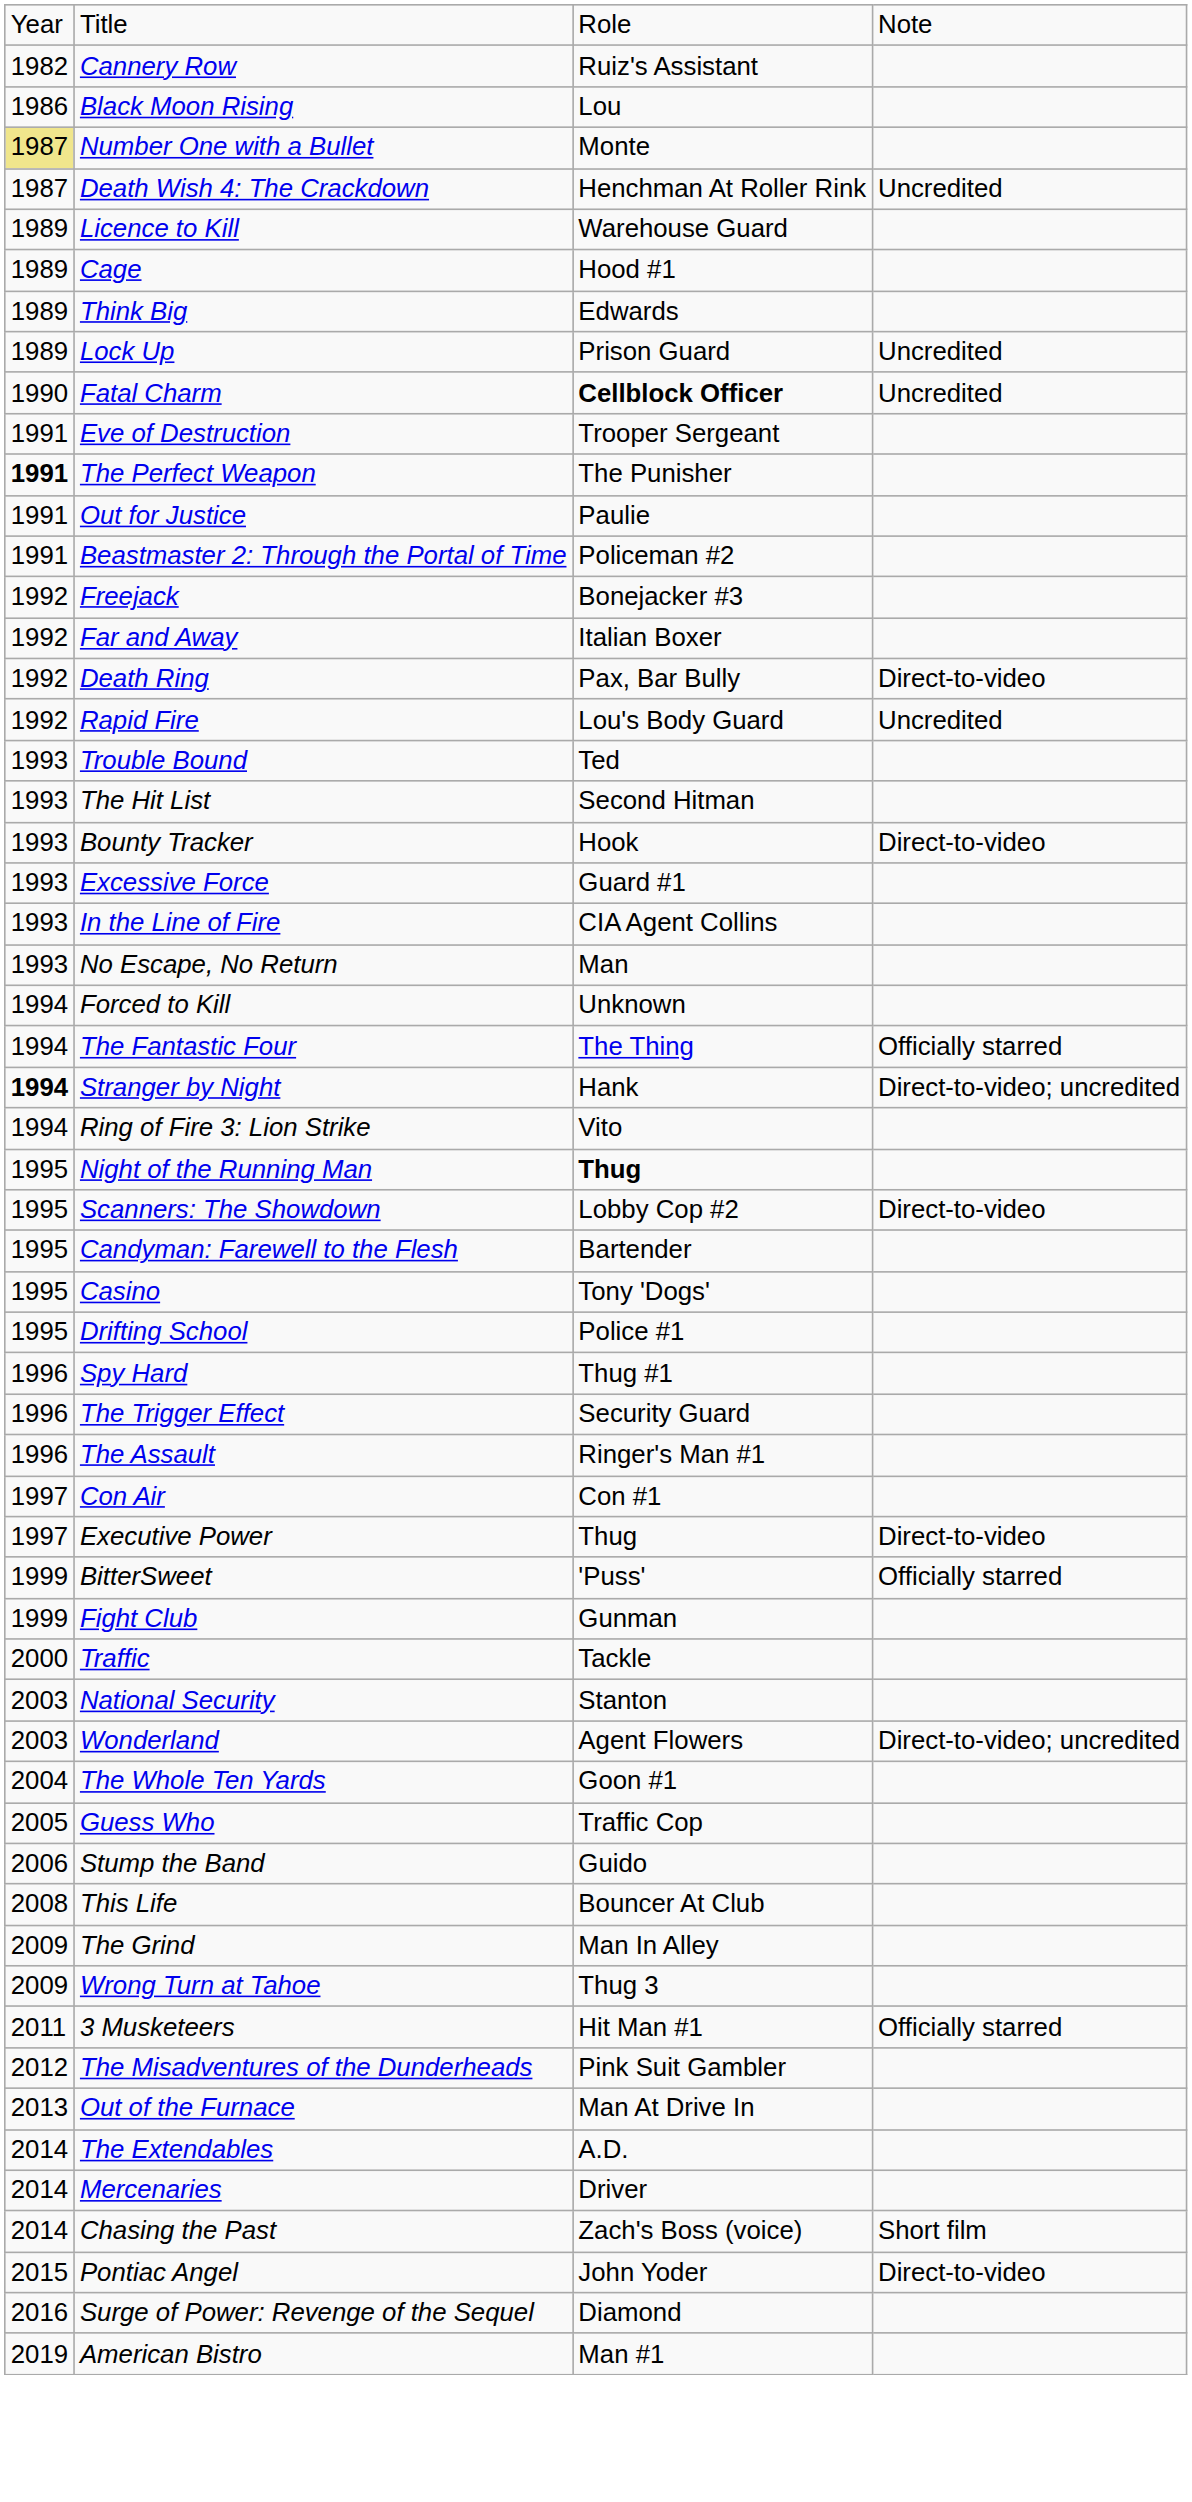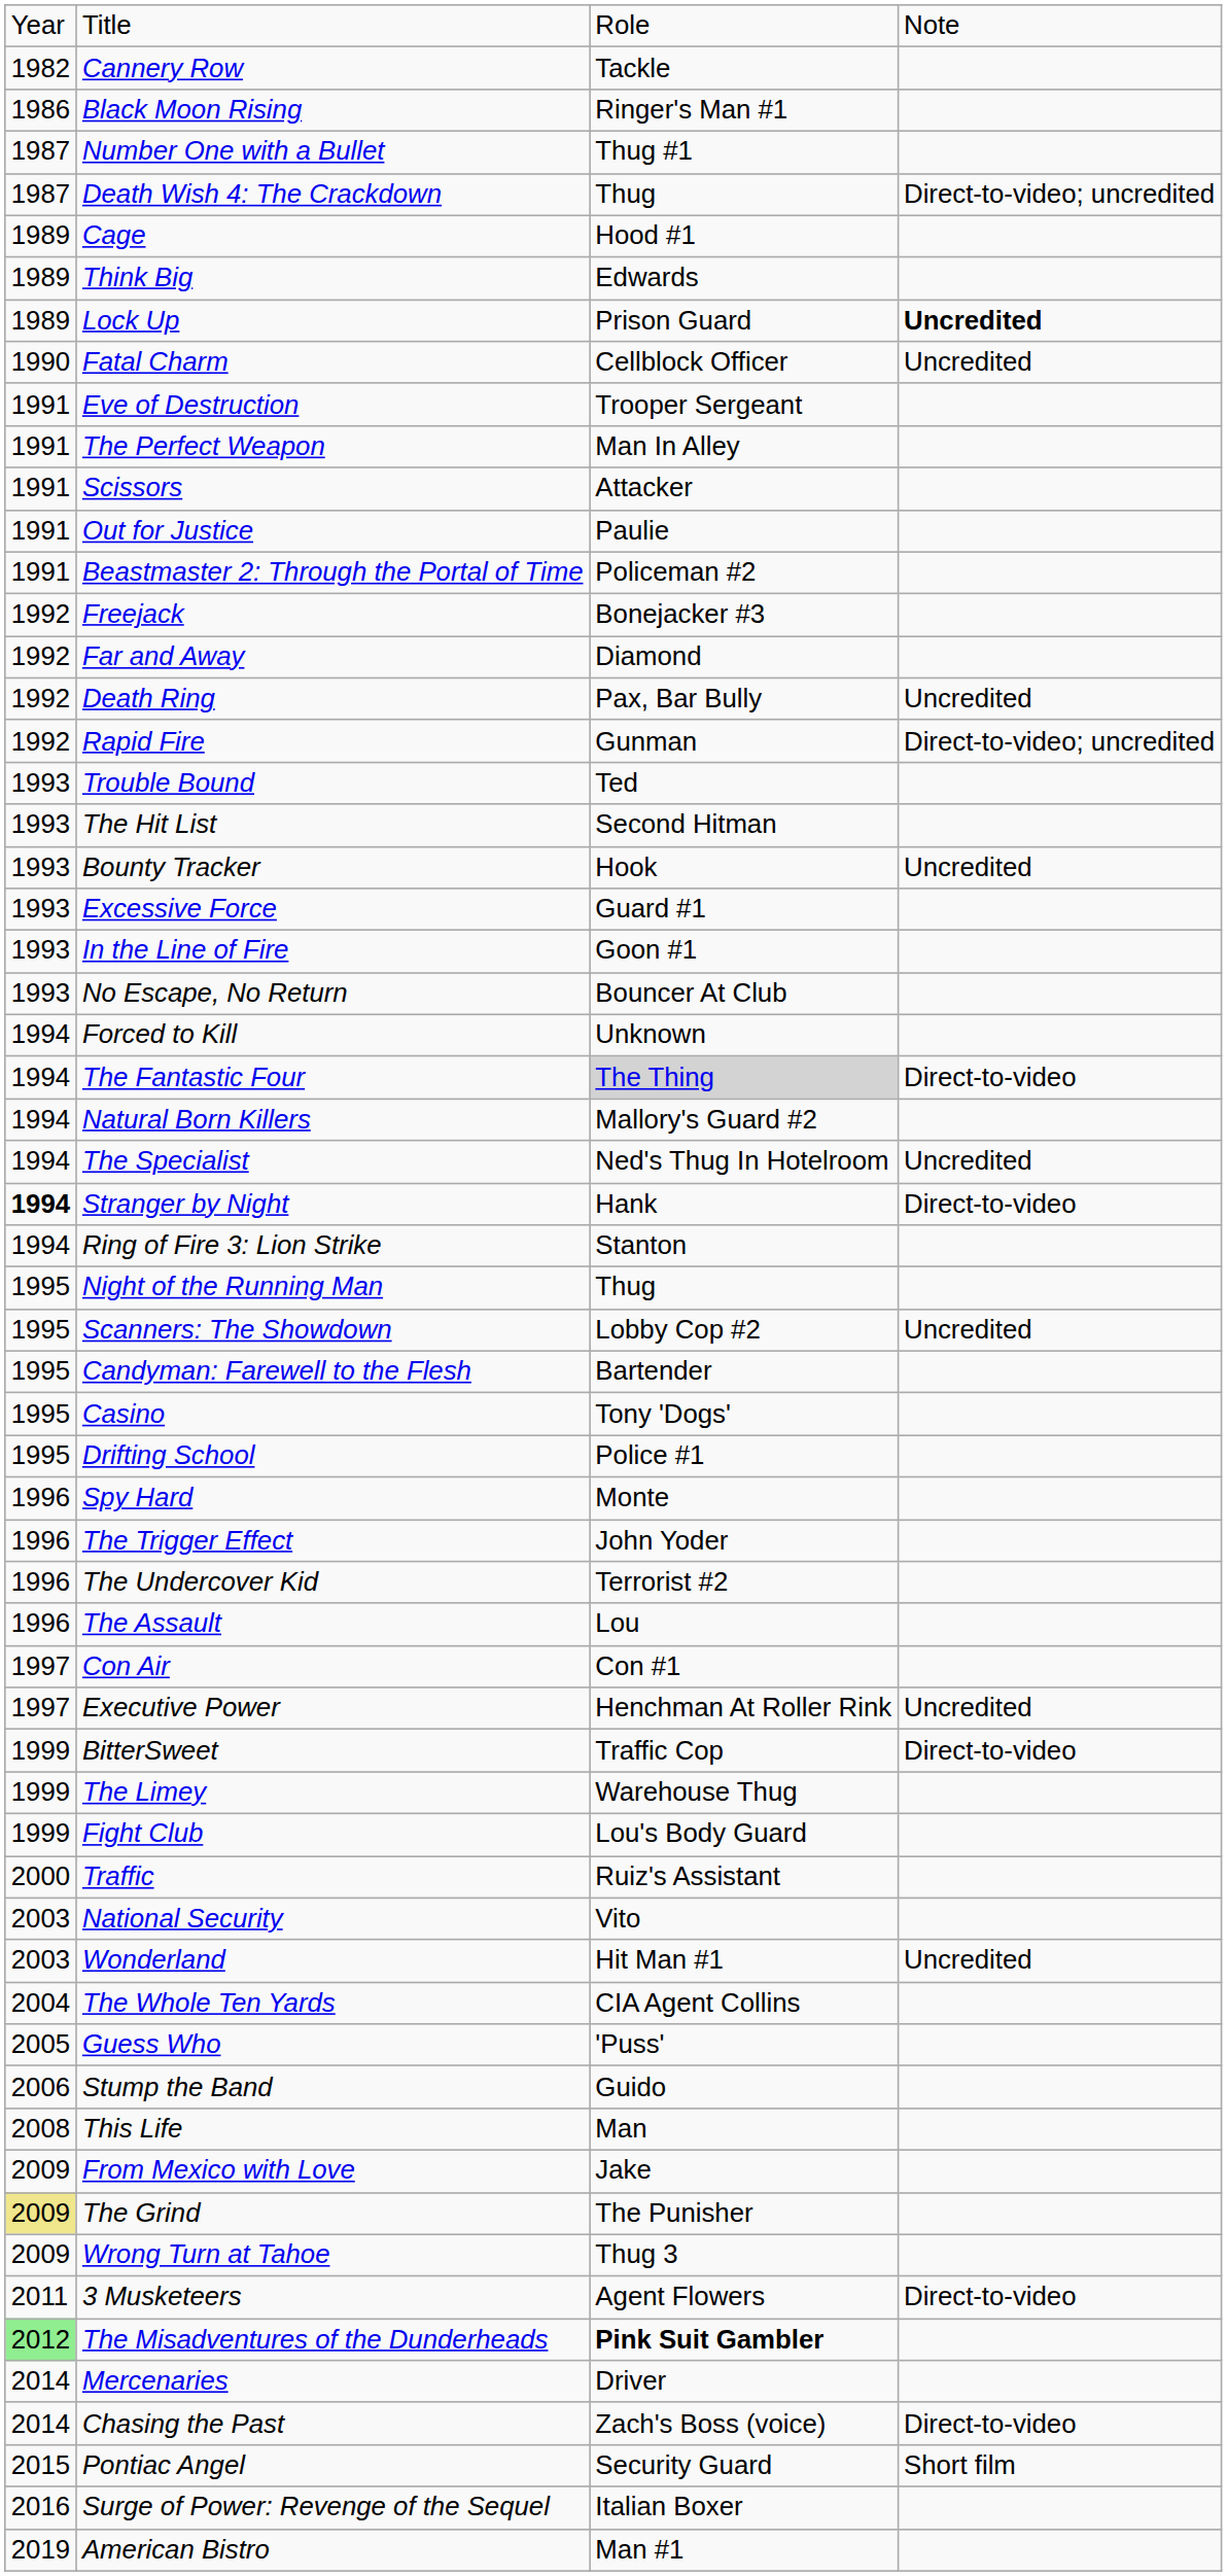Cannery Row | column 3: Ruiz's Assistant -> Tackle
Black Moon Rising | column 3: Lou -> Ringer's Man #1
Number One with a Bullet | column 1: khaki background -> no background
Number One with a Bullet | column 3: Monte -> Thug #1
Death Wish 4: The Crackdown | column 3: Henchman At Roller Rink -> Thug
Death Wish 4: The Crackdown | column 4: Uncredited -> Direct-to-video; uncredited
- row: 1989 | Licence to Kill | Warehouse Guard
Lock Up | column 4: normal -> bold
Fatal Charm | column 3: bold -> normal
The Perfect Weapon | column 1: bold -> normal
The Perfect Weapon | column 3: The Punisher -> Man In Alley
+ row: 1991 | Scissors | Attacker
Far and Away | column 3: Italian Boxer -> Diamond
Death Ring | column 4: Direct-to-video -> Uncredited
Rapid Fire | column 3: Lou's Body Guard -> Gunman
Rapid Fire | column 4: Uncredited -> Direct-to-video; uncredited
Bounty Tracker | column 4: Direct-to-video -> Uncredited
In the Line of Fire | column 3: CIA Agent Collins -> Goon #1
No Escape, No Return | column 3: Man -> Bouncer At Club
The Fantastic Four | column 3: no background -> lightgrey background
The Fantastic Four | column 4: Officially starred -> Direct-to-video
+ row: 1994 | Natural Born Killers | Mallory's Guard #2
+ row: 1994 | The Specialist | Ned's Thug In Hotelroom | Uncredited
Stranger by Night | column 4: Direct-to-video; uncredited -> Direct-to-video
Ring of Fire 3: Lion Strike | column 3: Vito -> Stanton
Night of the Running Man | column 3: bold -> normal
Scanners: The Showdown | column 4: Direct-to-video -> Uncredited
Spy Hard | column 3: Thug #1 -> Monte
The Trigger Effect | column 3: Security Guard -> John Yoder
+ row: 1996 | The Undercover Kid | Terrorist #2
The Assault | column 3: Ringer's Man #1 -> Lou
Executive Power | column 3: Thug -> Henchman At Roller Rink
Executive Power | column 4: Direct-to-video -> Uncredited
BitterSweet | column 3: 'Puss' -> Traffic Cop
BitterSweet | column 4: Officially starred -> Direct-to-video
+ row: 1999 | The Limey | Warehouse Thug
Fight Club | column 3: Gunman -> Lou's Body Guard
Traffic | column 3: Tackle -> Ruiz's Assistant
National Security | column 3: Stanton -> Vito
Wonderland | column 3: Agent Flowers -> Hit Man #1
Wonderland | column 4: Direct-to-video; uncredited -> Uncredited
The Whole Ten Yards | column 3: Goon #1 -> CIA Agent Collins
Guess Who | column 3: Traffic Cop -> 'Puss'
This Life | column 3: Bouncer At Club -> Man
+ row: 2009 | From Mexico with Love | Jake
The Grind | column 1: no background -> khaki background
The Grind | column 3: Man In Alley -> The Punisher
3 Musketeers | column 3: Hit Man #1 -> Agent Flowers
3 Musketeers | column 4: Officially starred -> Direct-to-video
The Misadventures of the Dunderheads | column 1: no background -> lightgreen background
The Misadventures of the Dunderheads | column 3: normal -> bold
- row: 2013 | Out of the Furnace | Man At Drive In
- row: 2014 | The Extendables | A.D.
Chasing the Past | column 4: Short film -> Direct-to-video
Pontiac Angel | column 3: John Yoder -> Security Guard
Pontiac Angel | column 4: Direct-to-video -> Short film
Surge of Power: Revenge of the Sequel | column 3: Diamond -> Italian Boxer
